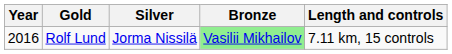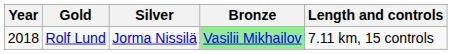Rolf Lund | Year: 2016 -> 2018
